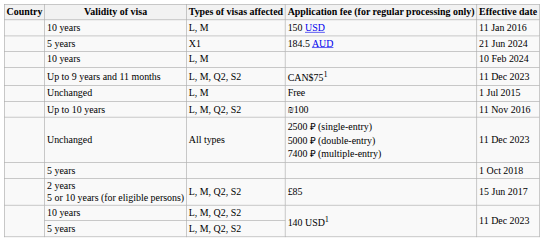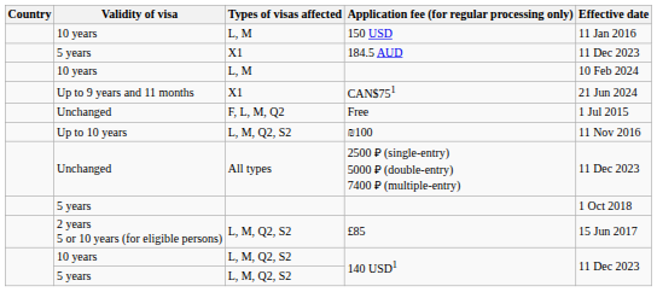184.5 AUD | Effective date: 21 Jun 2024 -> 11 Dec 2023
CAN$751 | Types of visas affected: L, M, Q2, S2 -> X1
CAN$751 | Effective date: 11 Dec 2023 -> 21 Jun 2024
Free | Types of visas affected: L, M -> F, L, M, Q2
